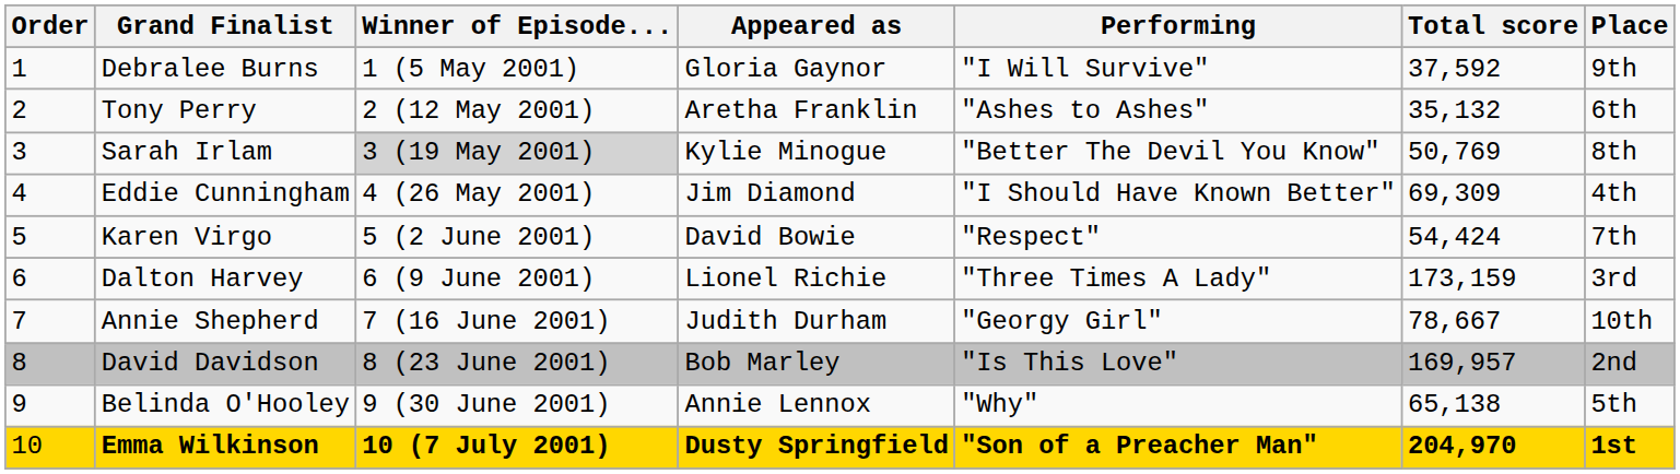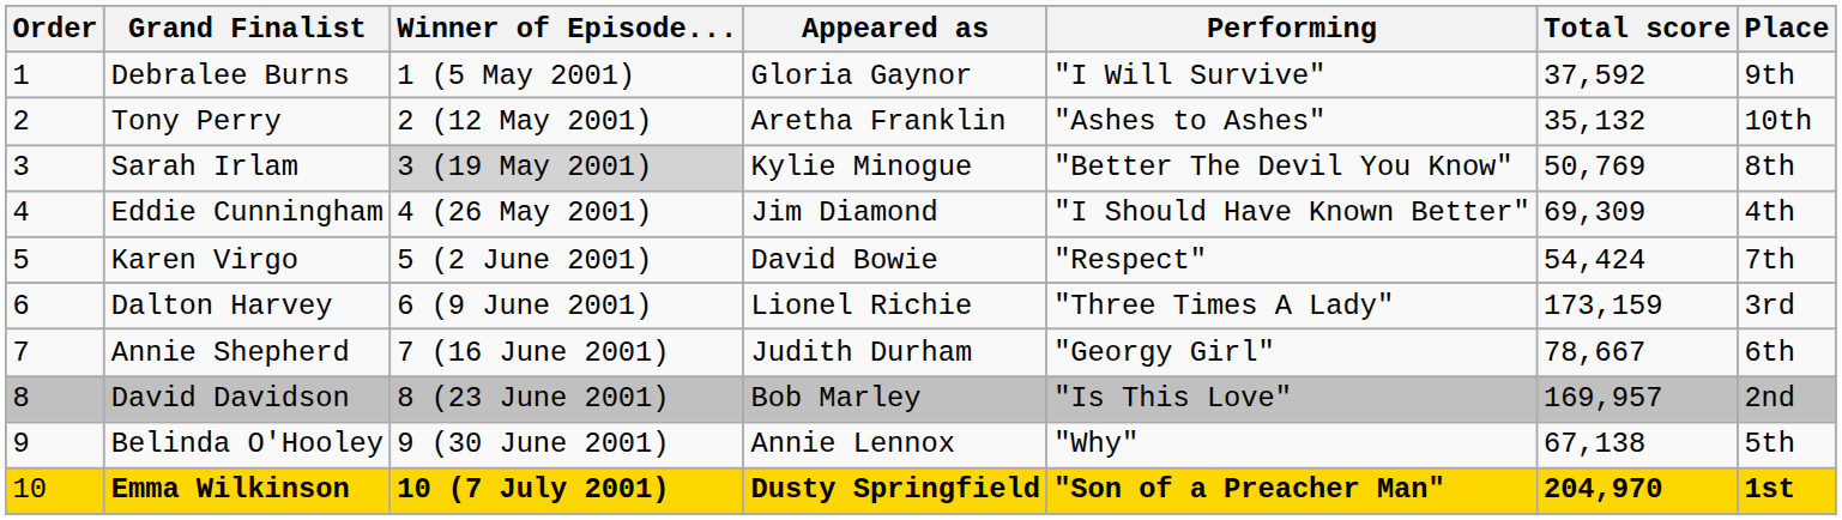Tony Perry | Place: 6th -> 10th
Annie Shepherd | Place: 10th -> 6th
Belinda O'Hooley | Total score: 65,138 -> 67,138
